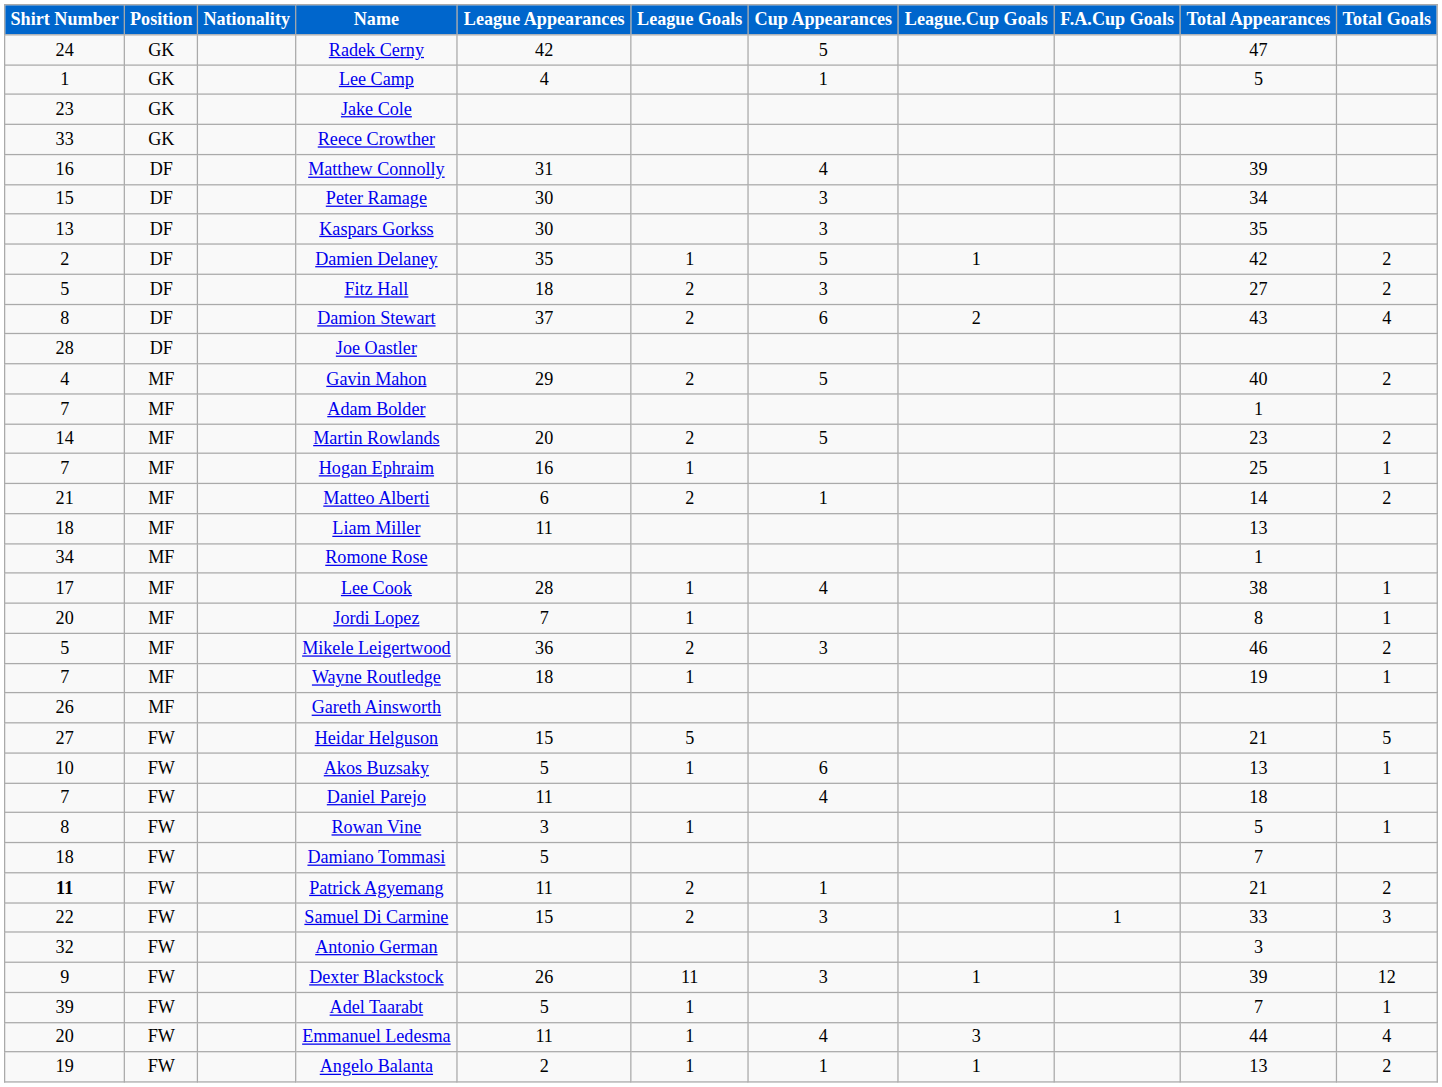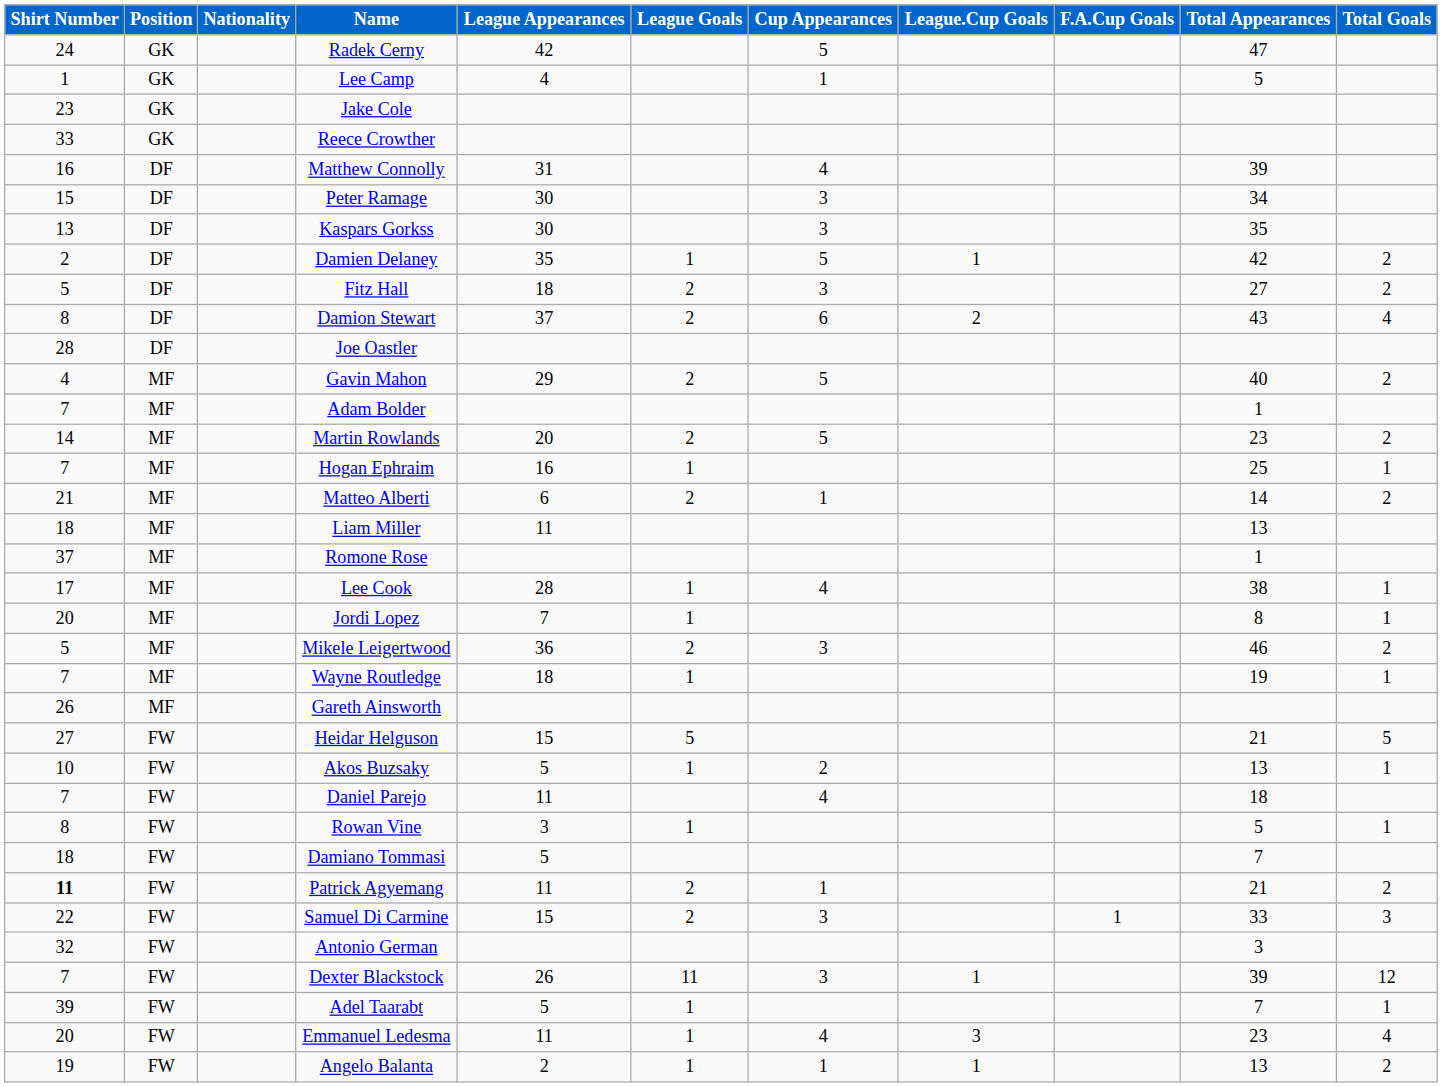Romone Rose | Shirt Number: 34 -> 37
Akos Buzsaky | Cup Appearances: 6 -> 2
Dexter Blackstock | Shirt Number: 9 -> 7
Emmanuel Ledesma | Total Appearances: 44 -> 23
